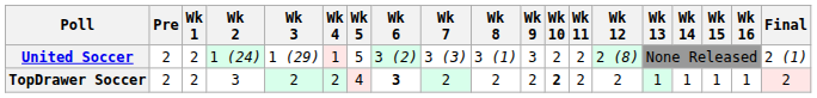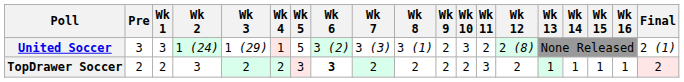United Soccer | Pre: 2 -> 3
United Soccer | Wk 1: 2 -> 3
United Soccer | Wk 9: 3 -> 2
United Soccer | Wk 10: 2 -> 3
TopDrawer Soccer | Wk 5: 4 -> 3
TopDrawer Soccer | Wk 10: bold -> normal
TopDrawer Soccer | Wk 11: 2 -> 3
